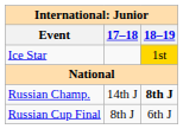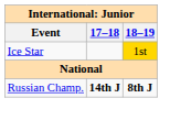Russian Champ. | 17–18: normal -> bold
- row: Russian Cup Final | 8th J | 6th J
